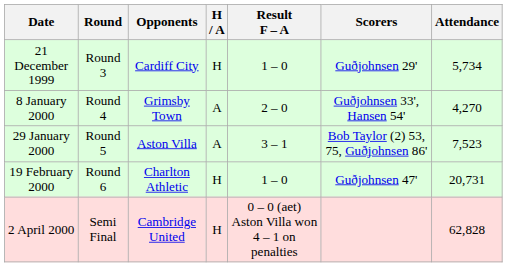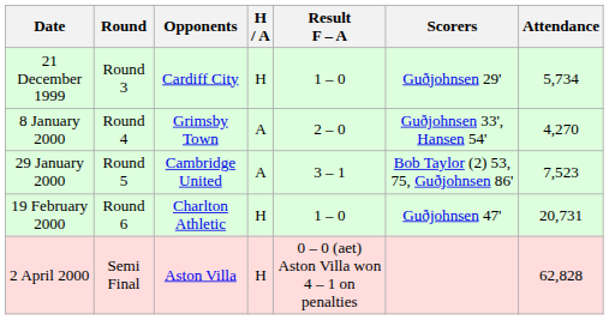29 January 2000 | Opponents: Aston Villa -> Cambridge United
2 April 2000 | Opponents: Cambridge United -> Aston Villa
